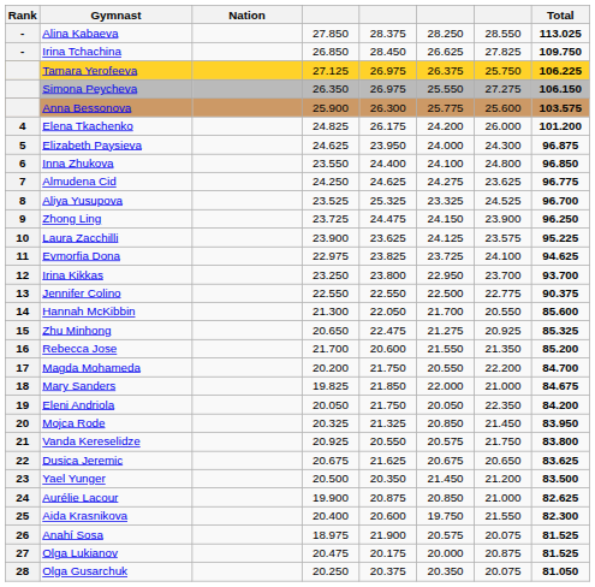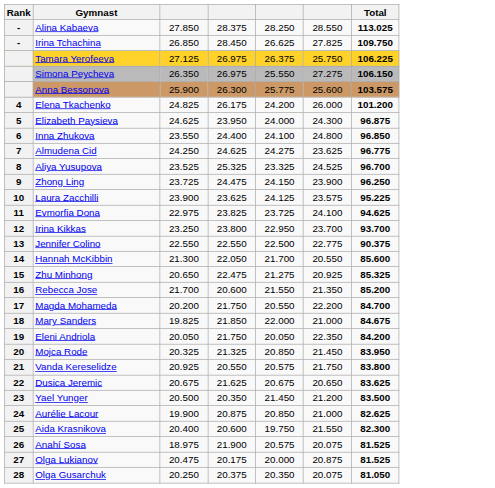- column: Nation
